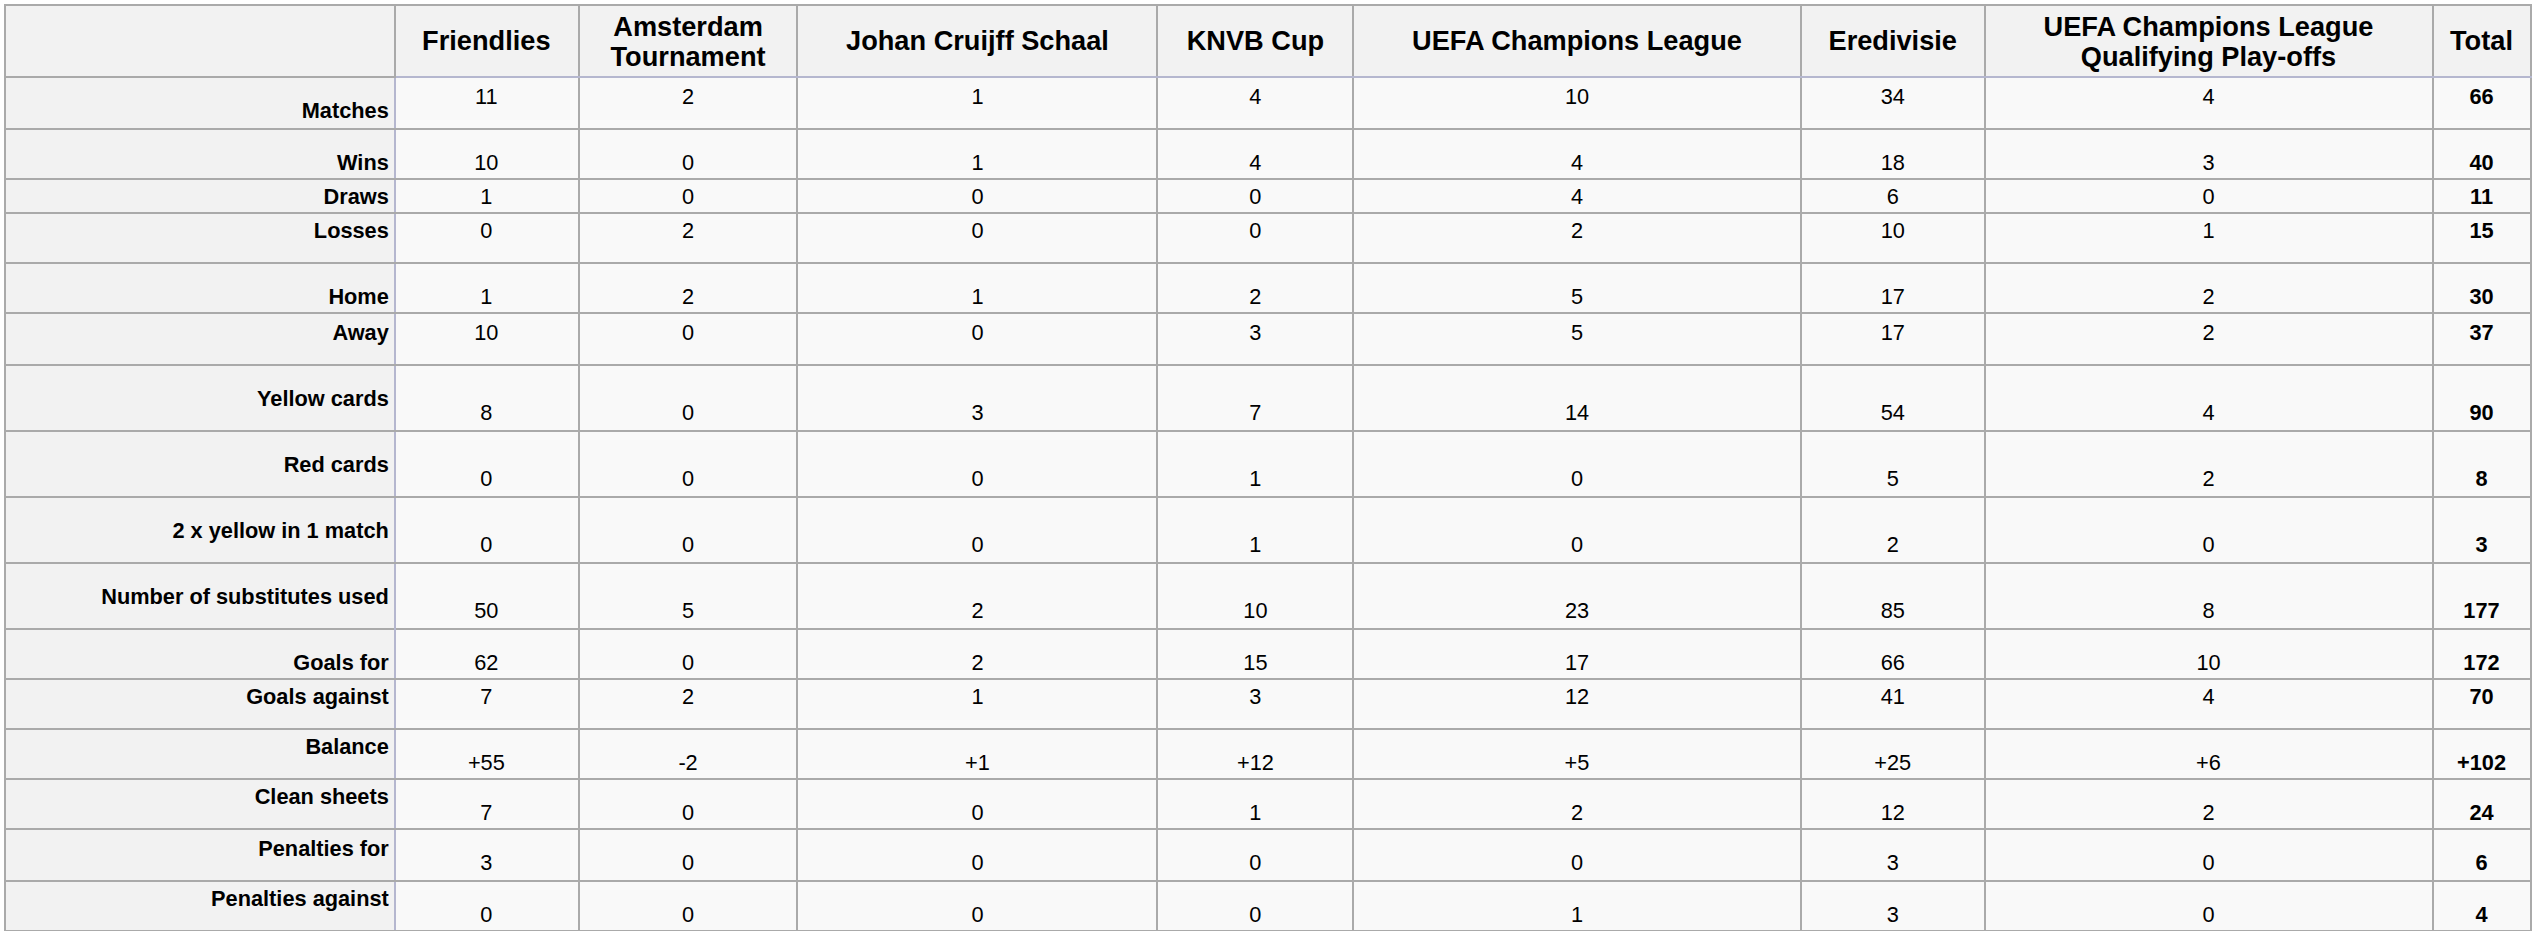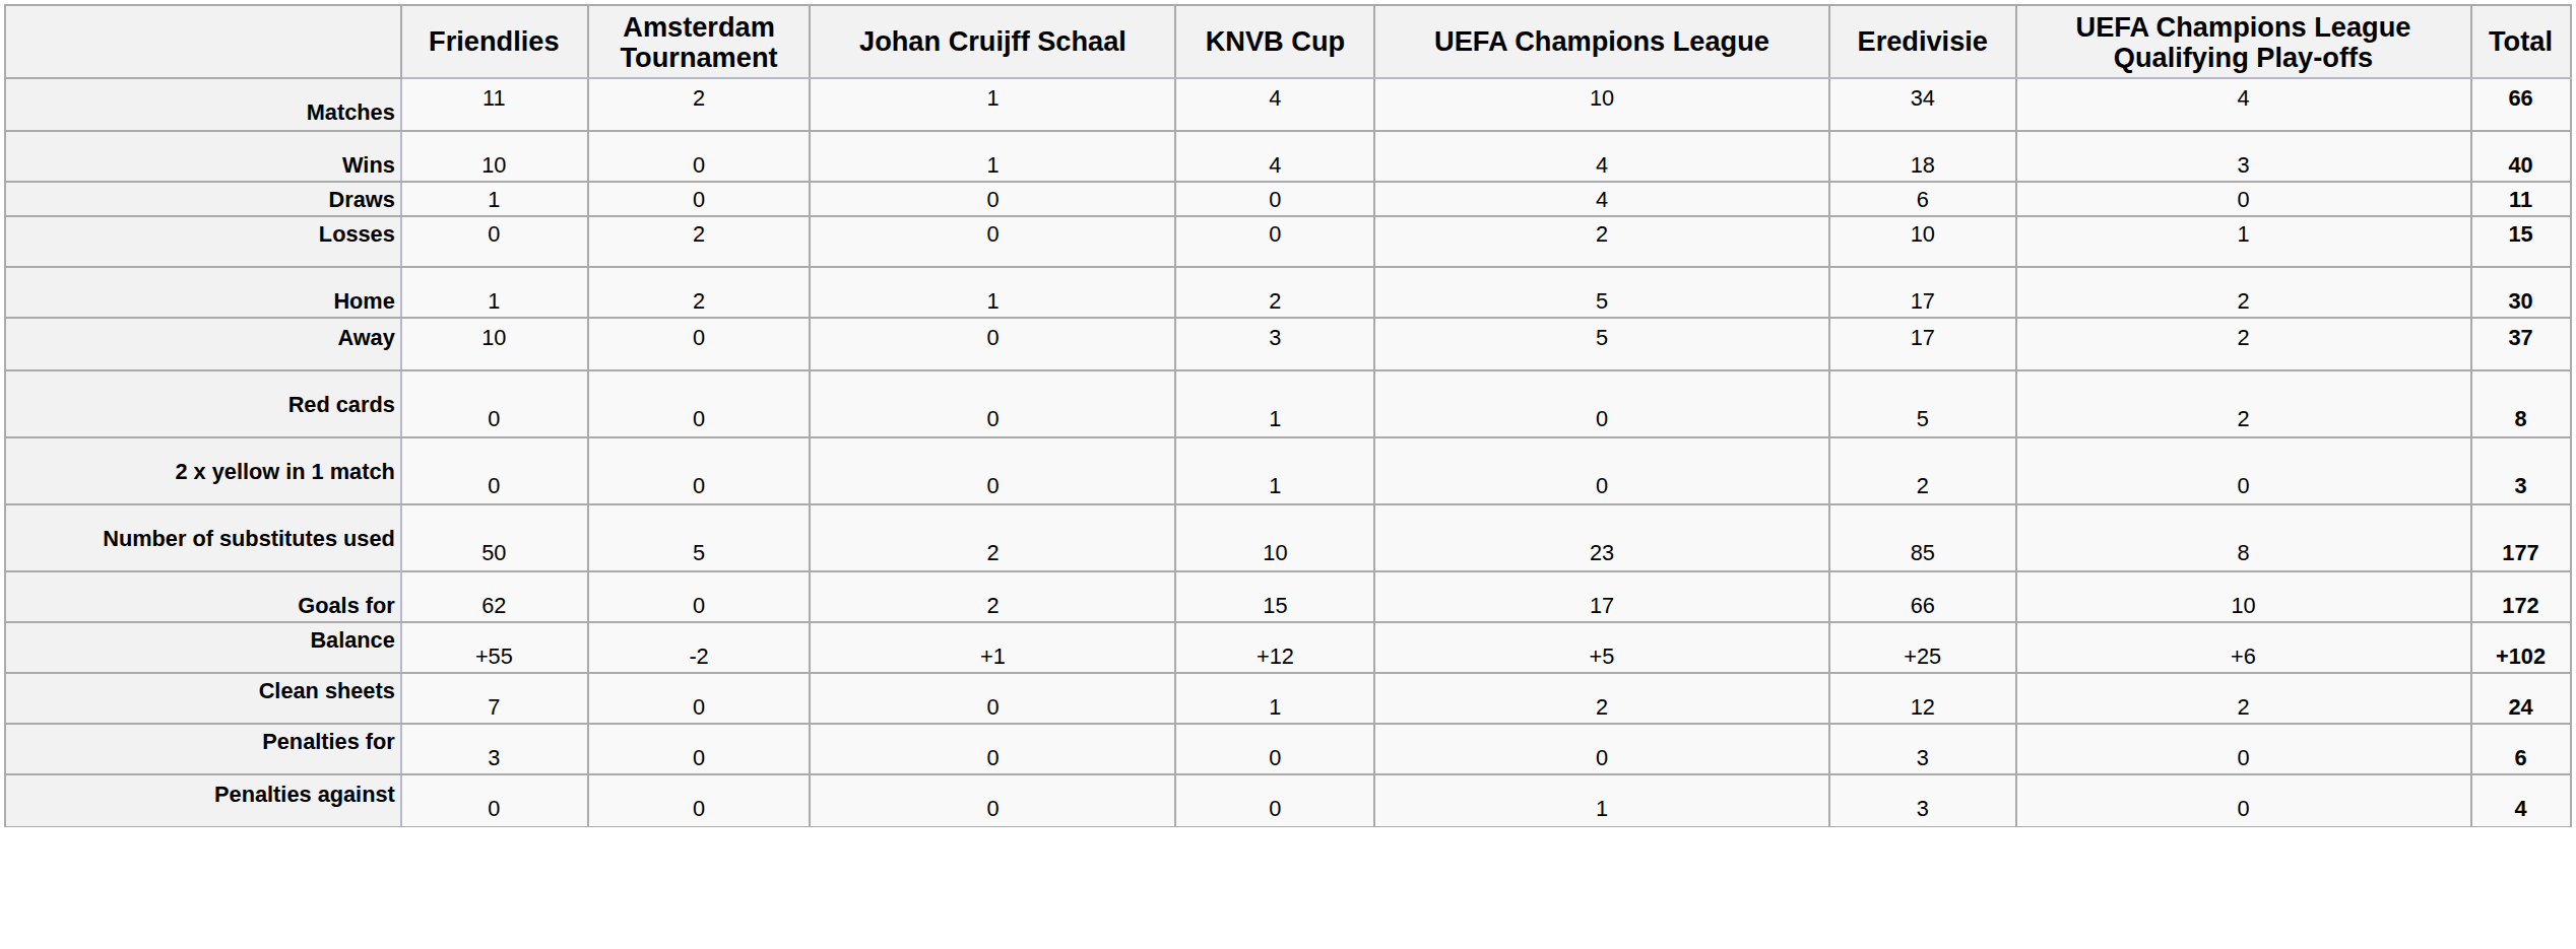- row: Yellow cards | 8 | 0 | 3 | 7 | 14 | 54 | 4 | 90
- row: Goals against | 7 | 2 | 1 | 3 | 12 | 41 | 4 | 70
